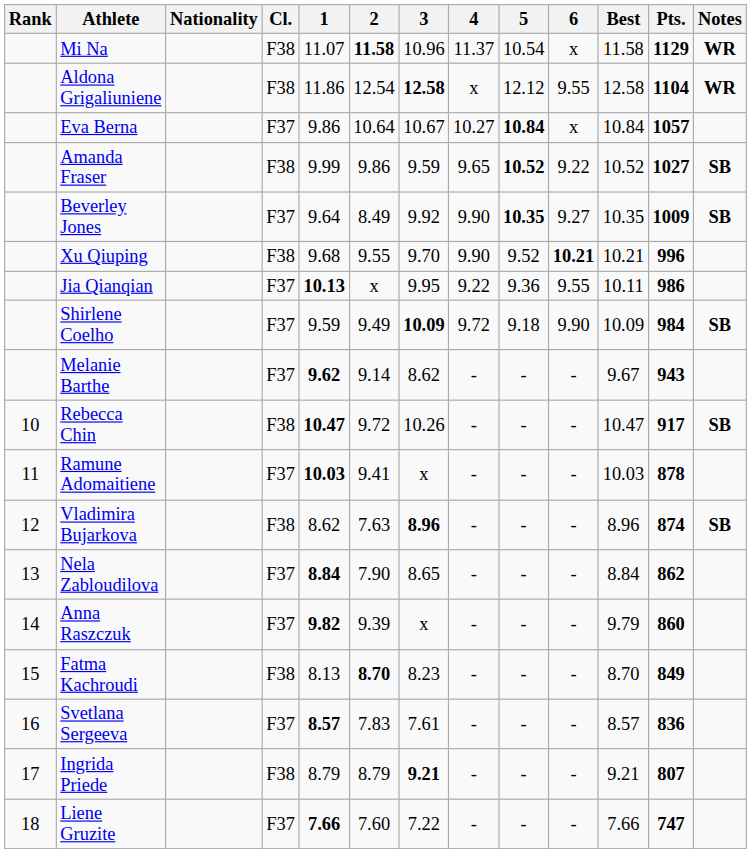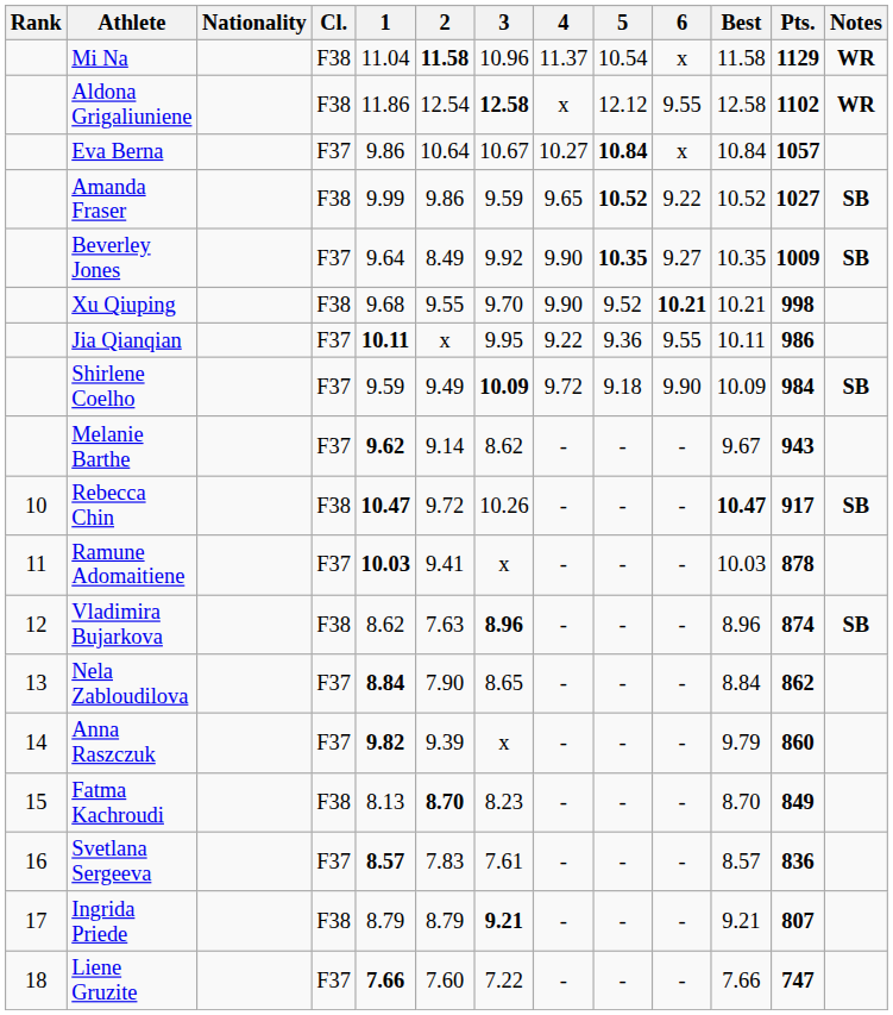Mi Na | 1: 11.07 -> 11.04
Aldona Grigaliuniene | Pts.: 1104 -> 1102
Xu Qiuping | Pts.: 996 -> 998
Jia Qianqian | 1: 10.13 -> 10.11
Rebecca Chin | Best: normal -> bold
